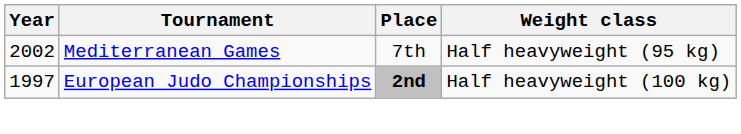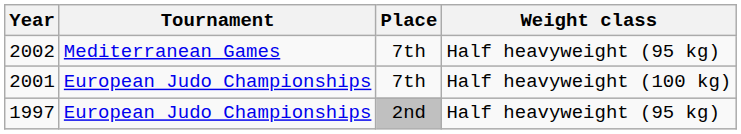+ row: 2001 | European Judo Championships | 7th | Half heavyweight (100 kg)
1997 | Place: bold -> normal
1997 | Weight class: Half heavyweight (100 kg) -> Half heavyweight (95 kg)
